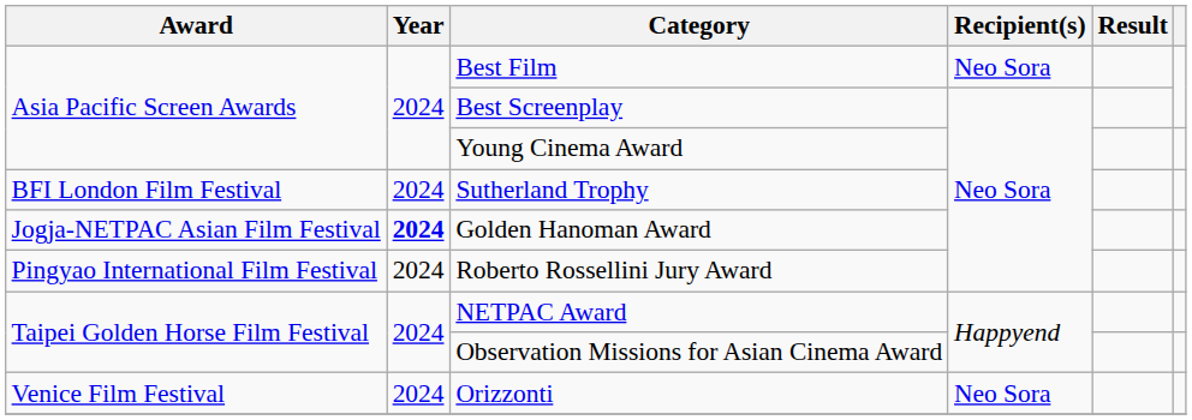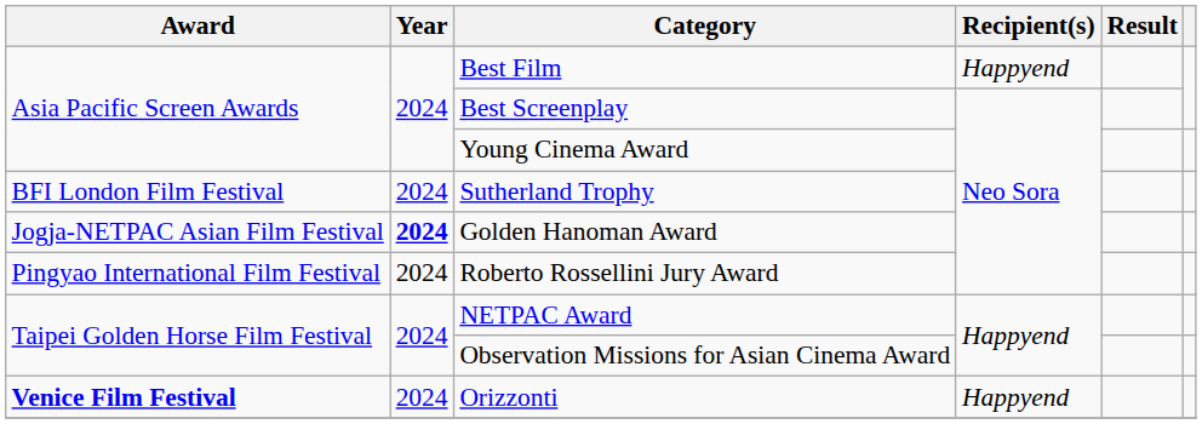Best Film | Recipient(s): Neo Sora -> Happyend
Orizzonti | Award: normal -> bold
Orizzonti | Recipient(s): Neo Sora -> Happyend
